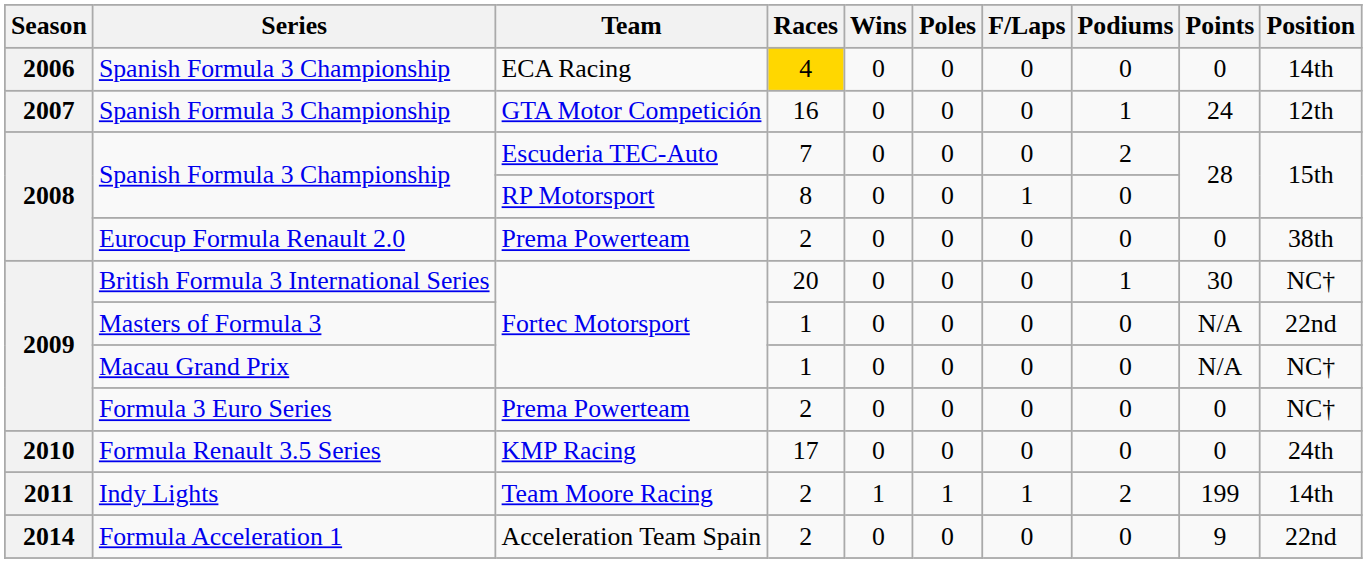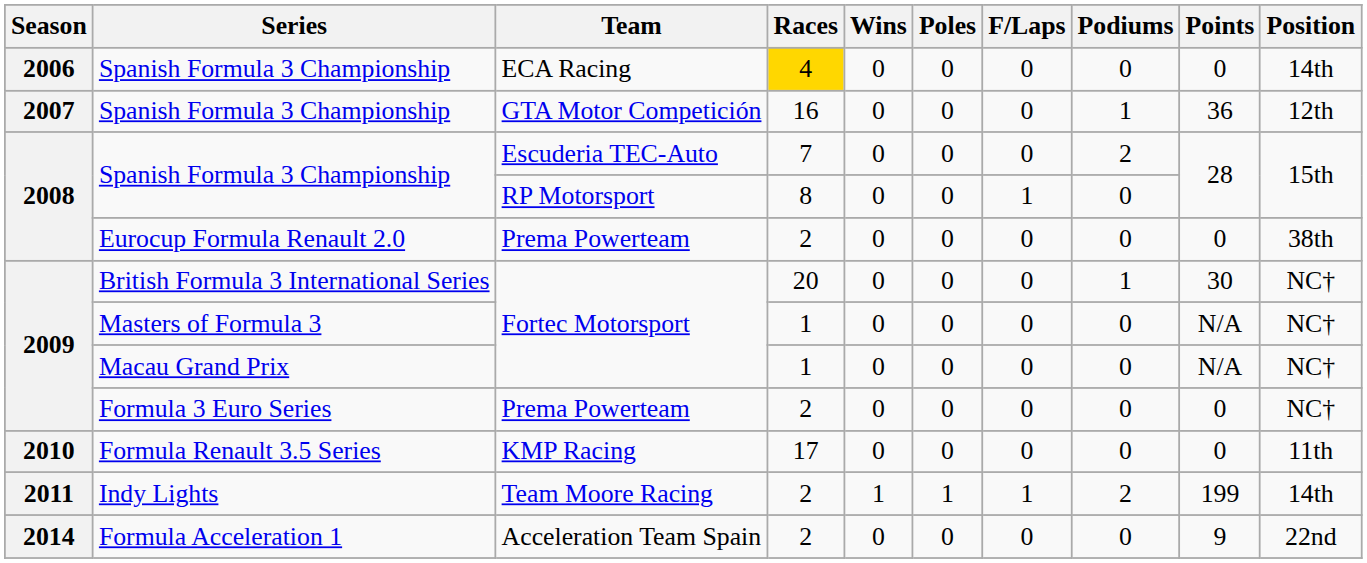Spanish Formula 3 Championship / GTA Motor Competición | Points: 24 -> 36
Masters of Formula 3 | Position: 22nd -> NC†
Formula Renault 3.5 Series | Position: 24th -> 11th
